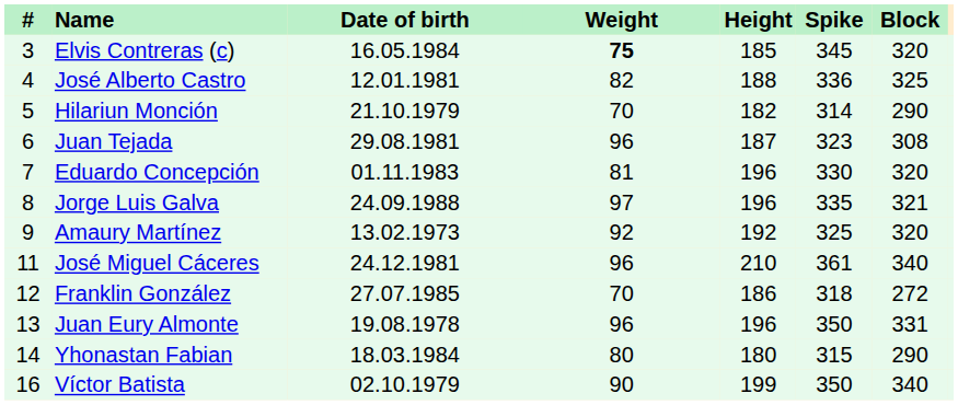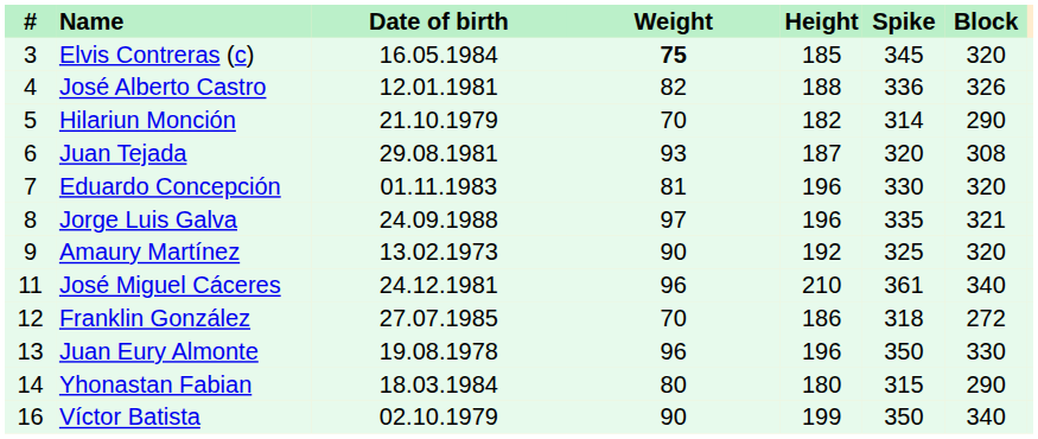José Alberto Castro | Block: 325 -> 326
Juan Tejada | Weight: 96 -> 93
Juan Tejada | Spike: 323 -> 320
Amaury Martínez | Weight: 92 -> 90
Juan Eury Almonte | Block: 331 -> 330
